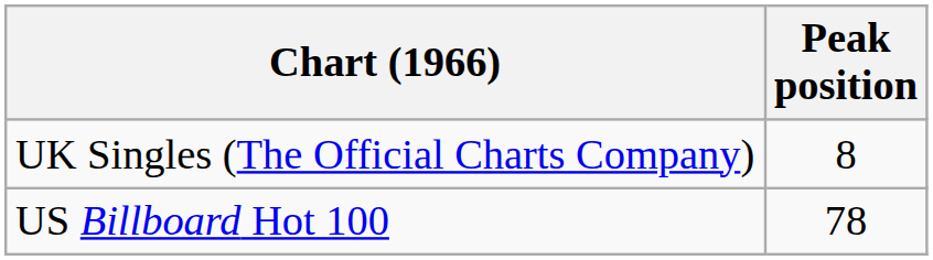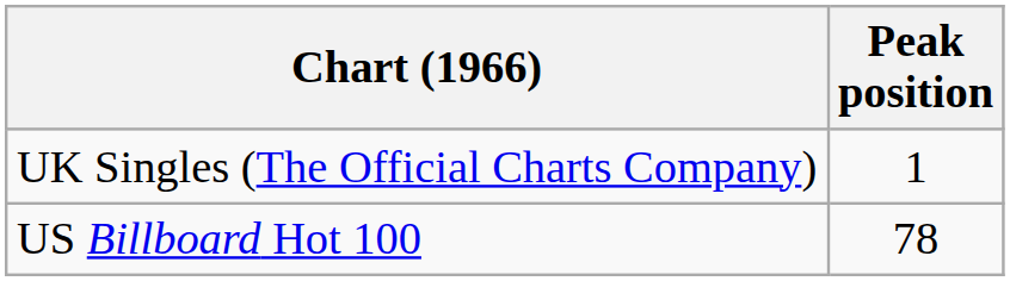UK Singles (The Official Charts Company) | Peak position: 8 -> 1
